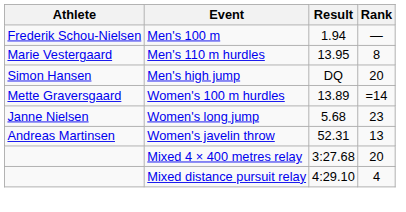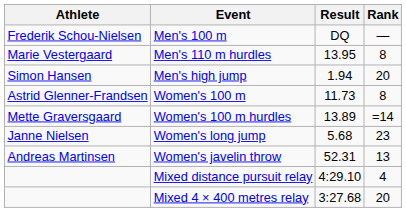Men's 100 m | Result: 1.94 -> DQ
Men's high jump | Result: DQ -> 1.94
+ row: Astrid Glenner-Frandsen | Women's 100 m | 11.73 | 8
rows swapped: Mixed 4 × 400 metres relay <-> Mixed distance pursuit relay
